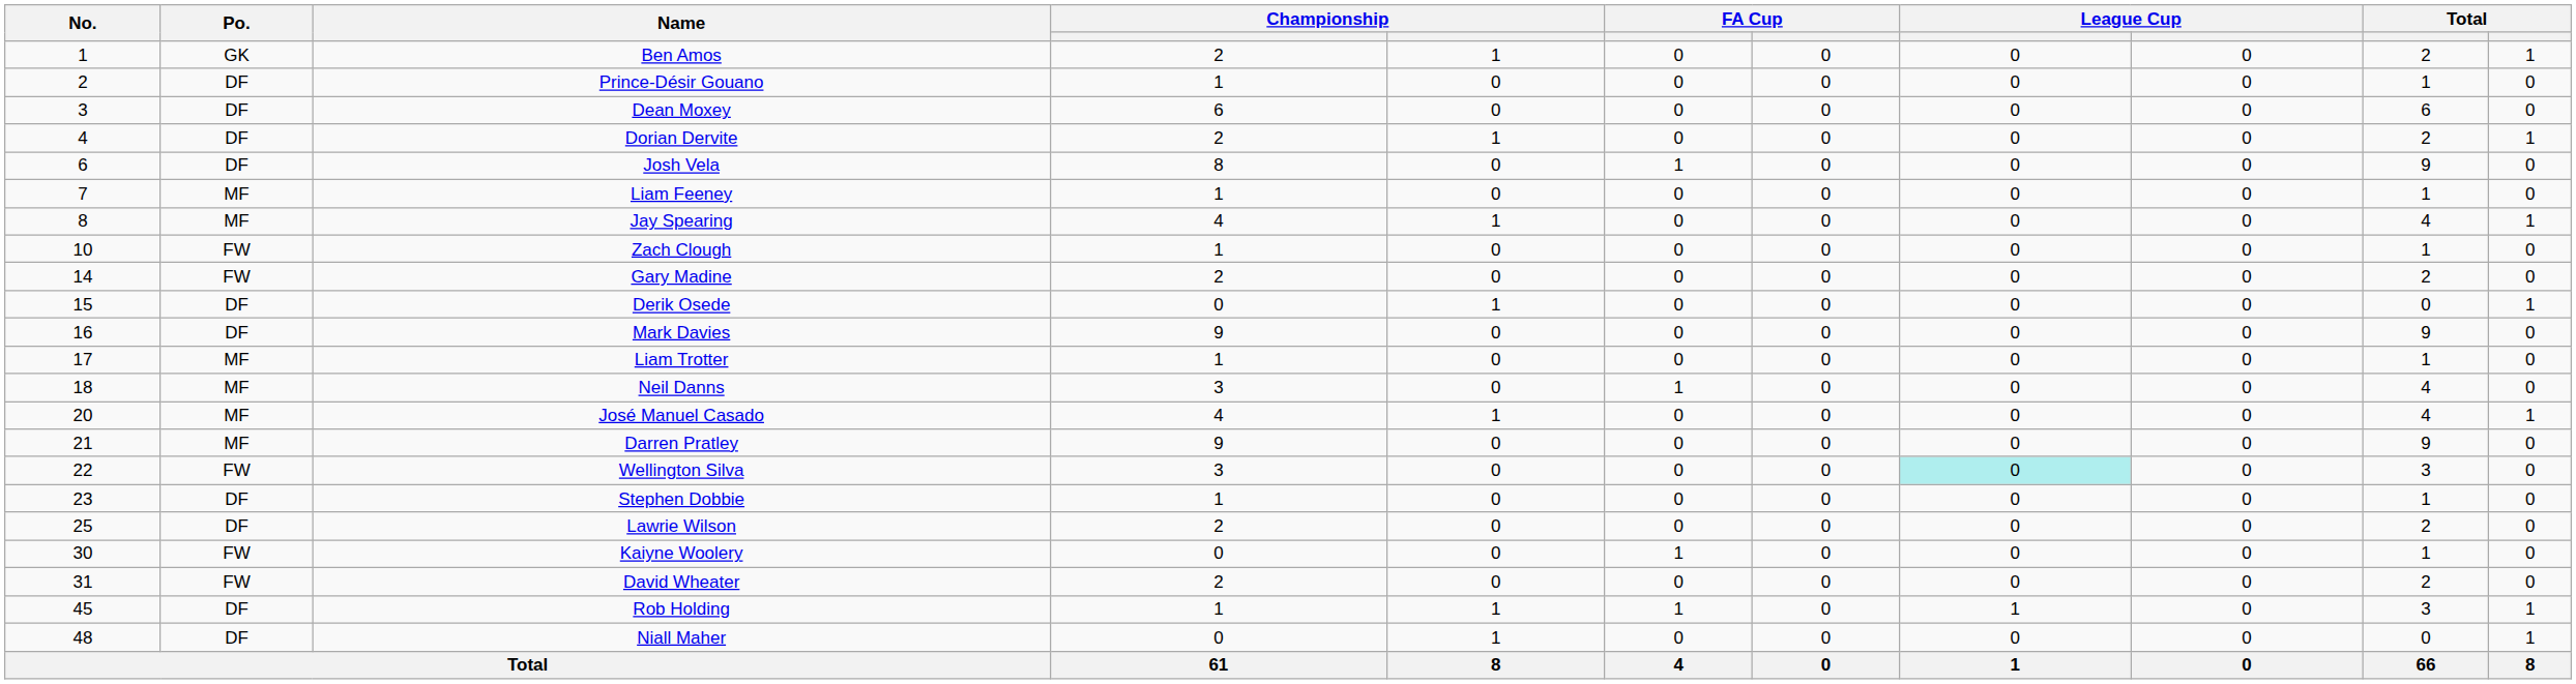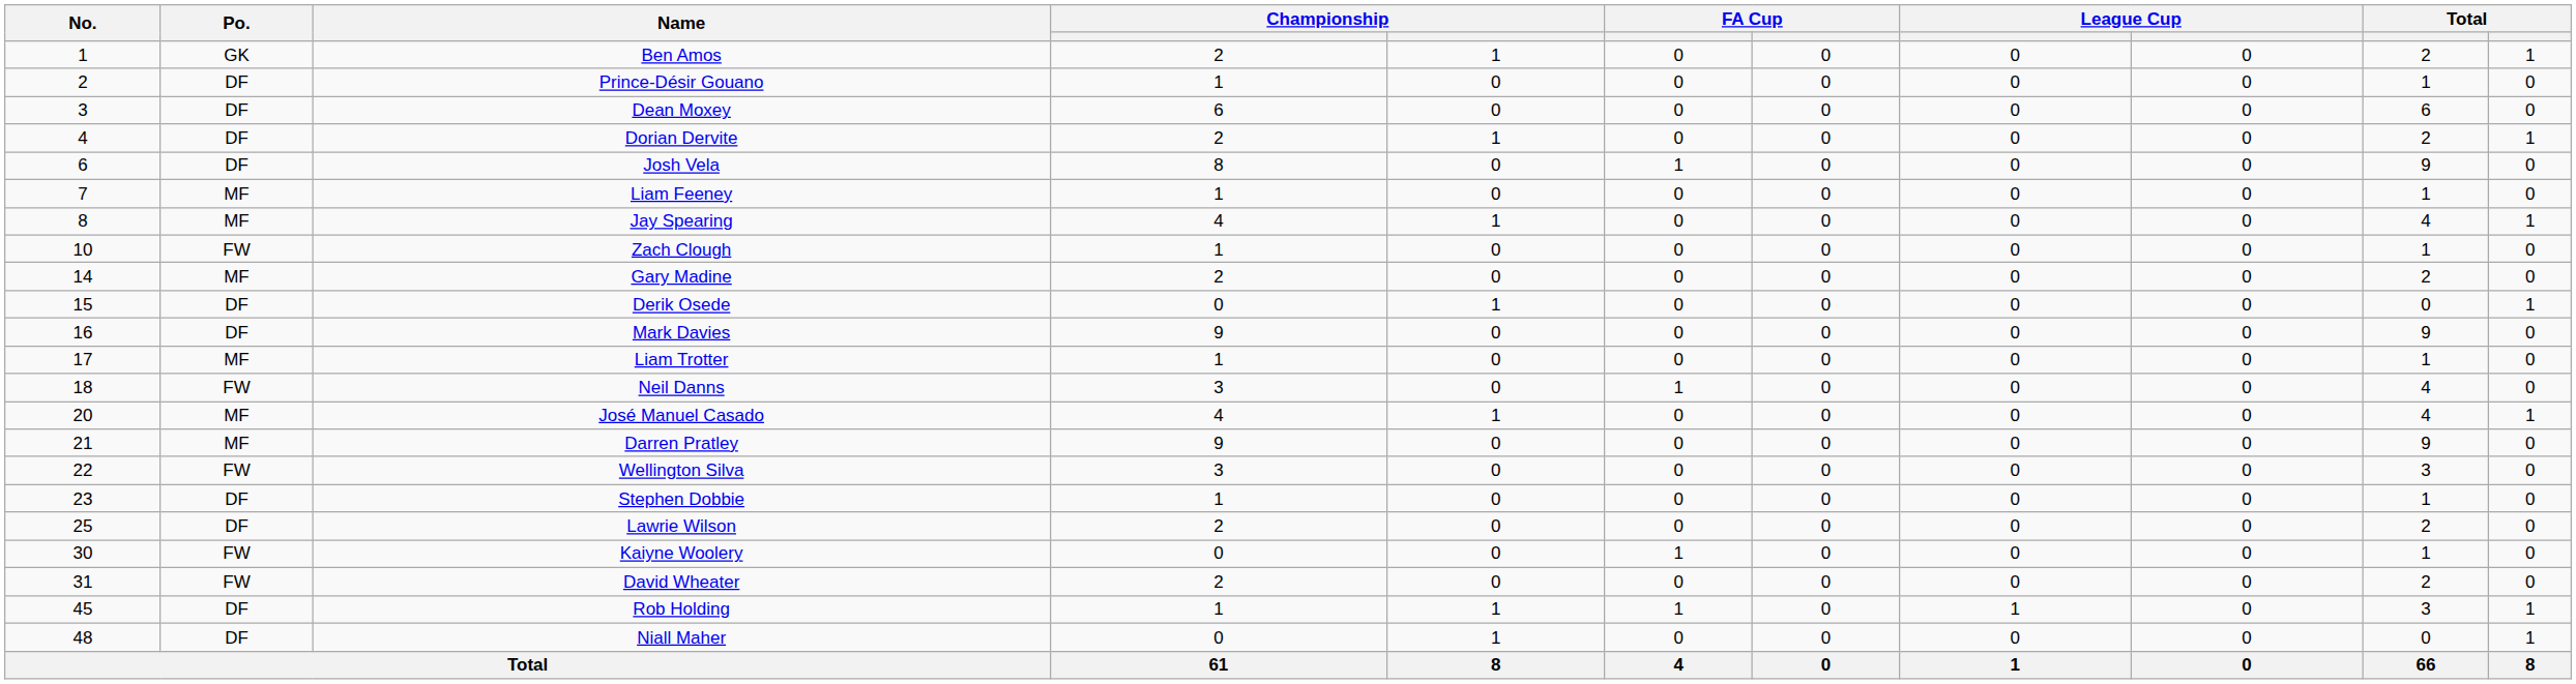Gary Madine | Po.: FW -> MF
Neil Danns | Po.: MF -> FW
Wellington Silva | column 8: paleturquoise background -> no background
